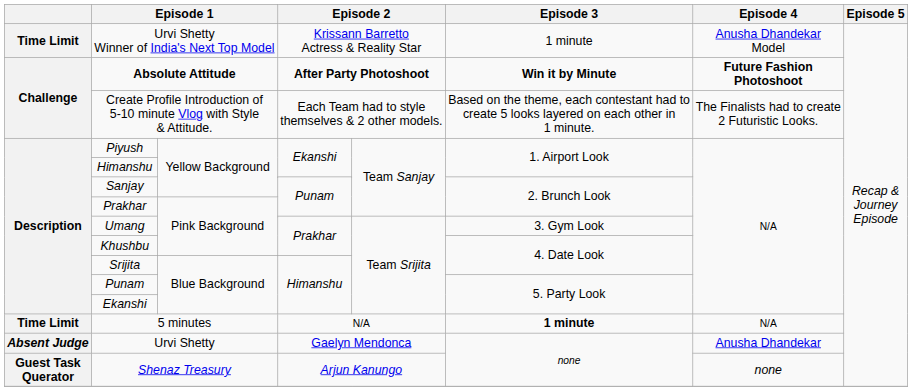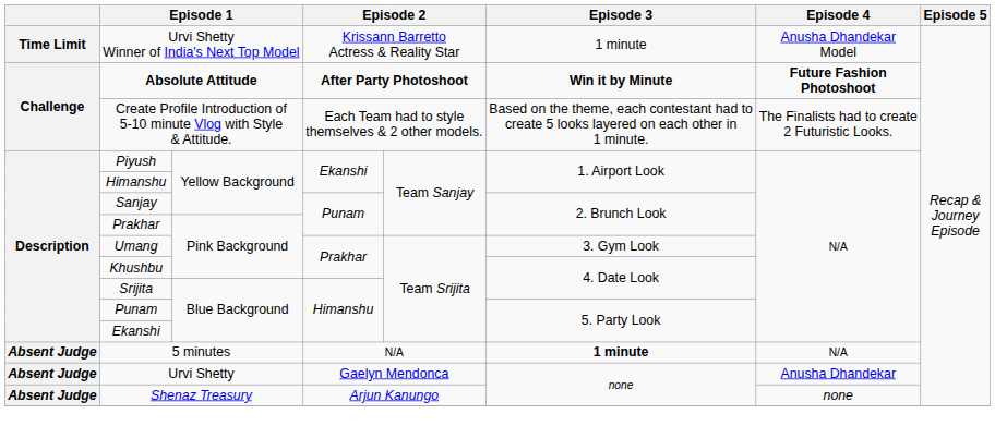5 minutes | column 1: Time Limit -> Absent Judge
Shenaz Treasury | column 1: Guest Task Querator -> Absent Judge
